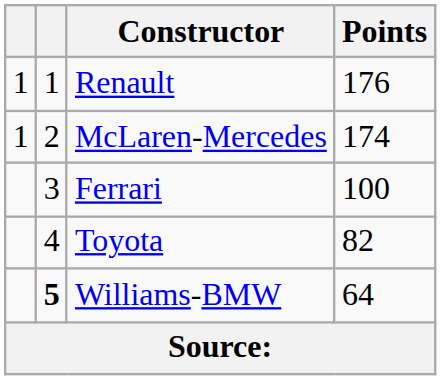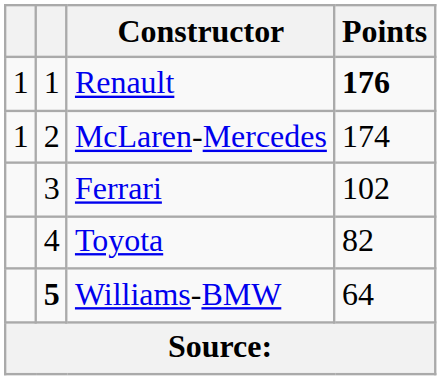Renault | Points: normal -> bold
Ferrari | Points: 100 -> 102
